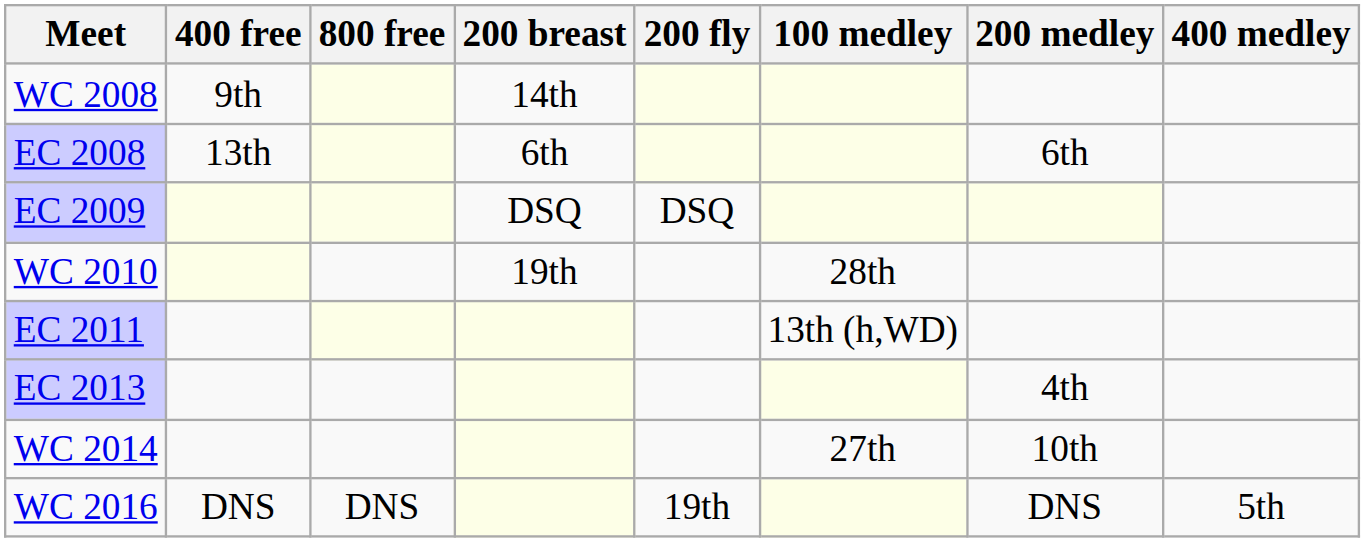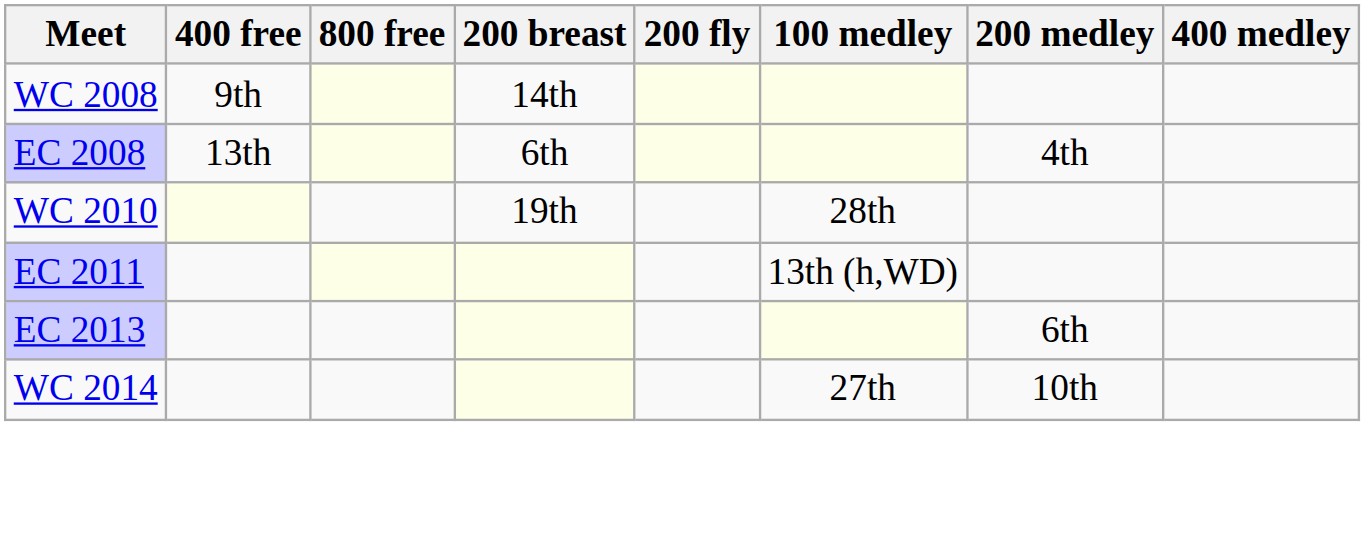EC 2008 | 200 medley: 6th -> 4th
- row: EC 2009 | DSQ | DSQ
EC 2013 | 200 medley: 4th -> 6th
- row: WC 2016 | DNS | DNS | 19th | DNS | 5th
